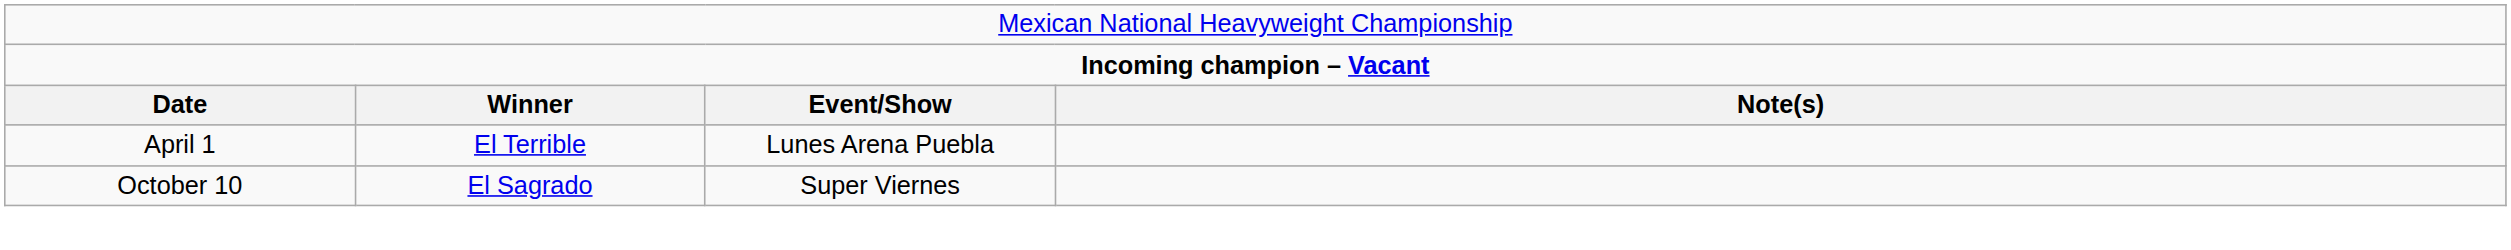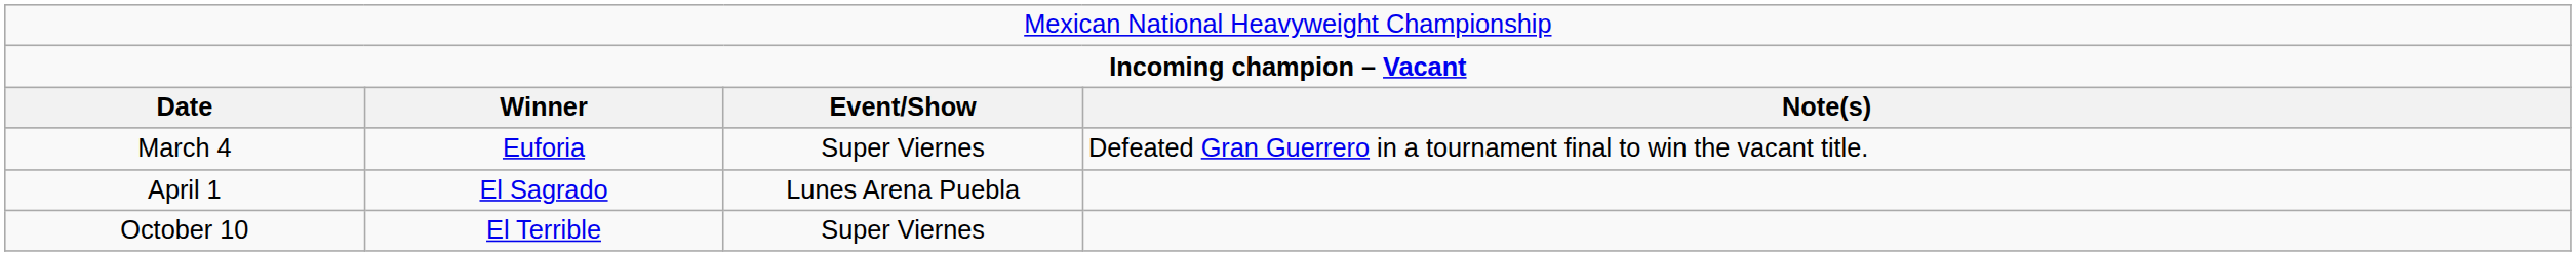+ row: March 4 | Euforia | Super Viernes | Defeated Gran Guerrero in a tournament final to win the vacant title.
April 1 | column 2: El Terrible -> El Sagrado
October 10 | column 2: El Sagrado -> El Terrible
